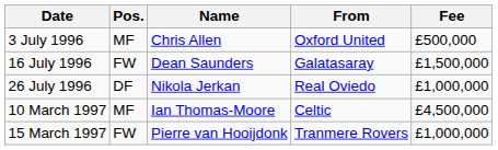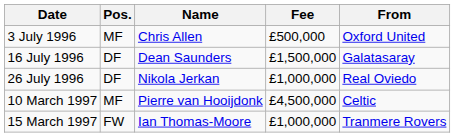columns swapped: From <-> Fee
16 July 1996 | Pos.: FW -> DF
10 March 1997 | Name: Ian Thomas-Moore -> Pierre van Hooijdonk
15 March 1997 | Name: Pierre van Hooijdonk -> Ian Thomas-Moore
